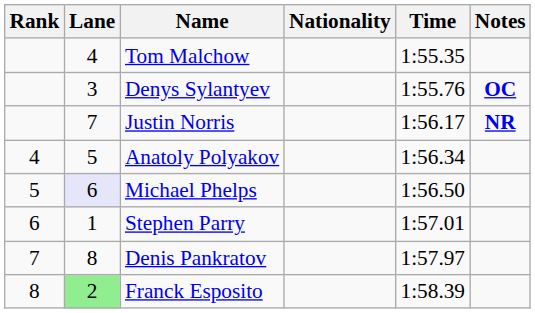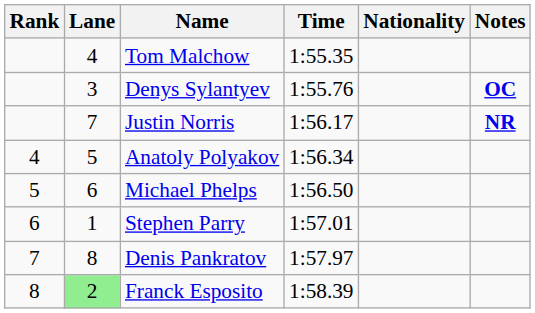columns swapped: Nationality <-> Time
Michael Phelps | Lane: lavender background -> no background
